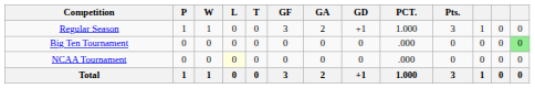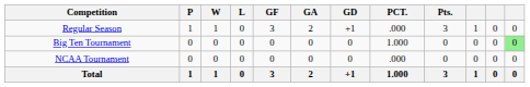- column: T | 0 | 0 | 0 | 0
Regular Season | PCT.: 1.000 -> .000
Big Ten Tournament | PCT.: .000 -> 1.000
NCAA Tournament | L: lightyellow background -> no background
